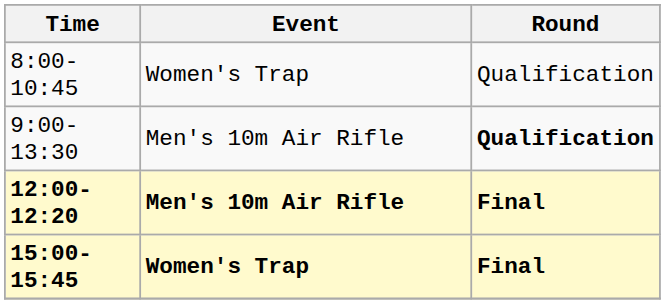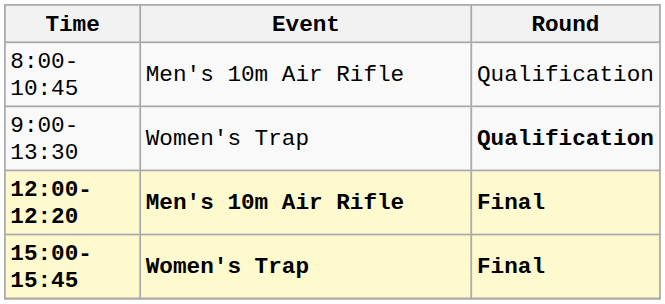8:00-10:45 | Event: Women's Trap -> Men's 10m Air Rifle
9:00-13:30 | Event: Men's 10m Air Rifle -> Women's Trap
